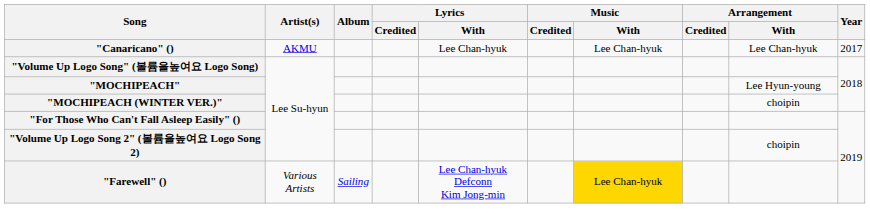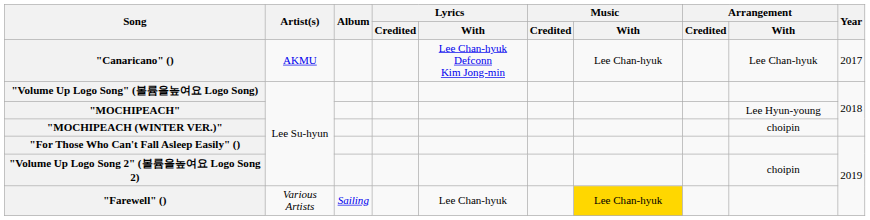"Canaricano" () | Lyrics / With: Lee Chan-hyuk -> Lee Chan-hyuk Defconn Kim Jong-min
"Farewell" () | Lyrics / With: Lee Chan-hyuk Defconn Kim Jong-min -> Lee Chan-hyuk
